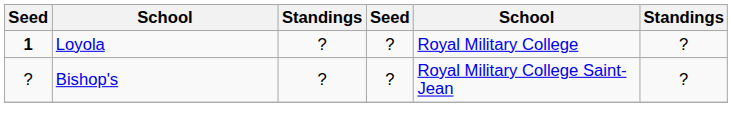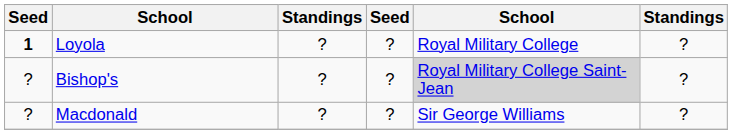Bishop's | column 5: no background -> lightgrey background
+ row: ? | Macdonald | ? | ? | Sir George Williams | ?
